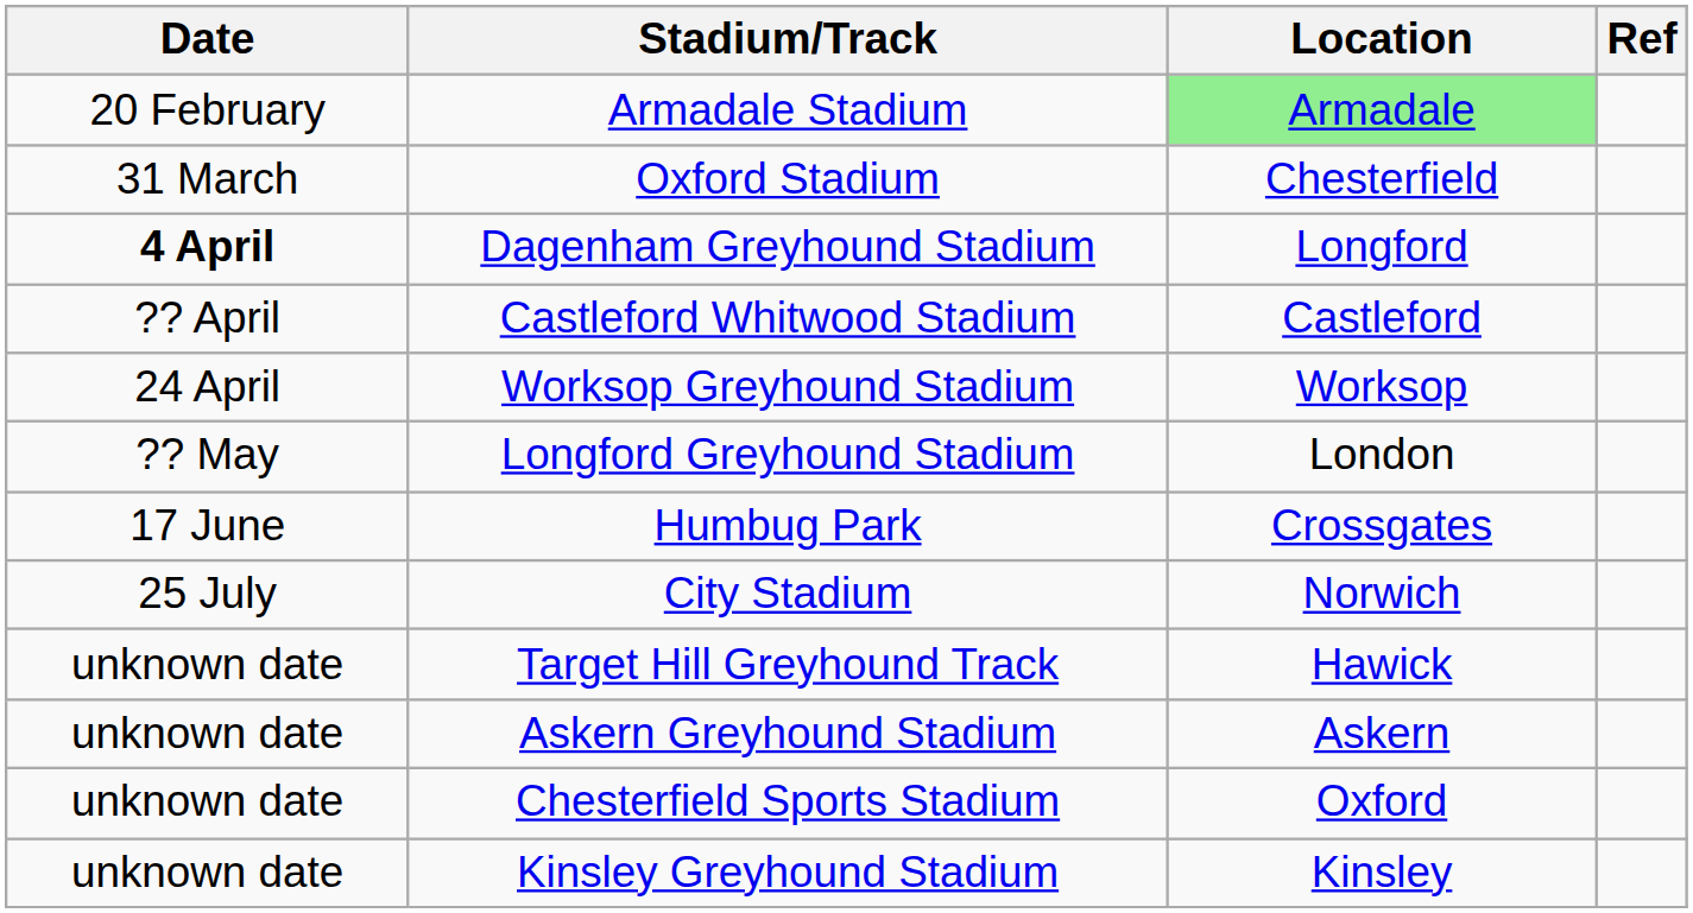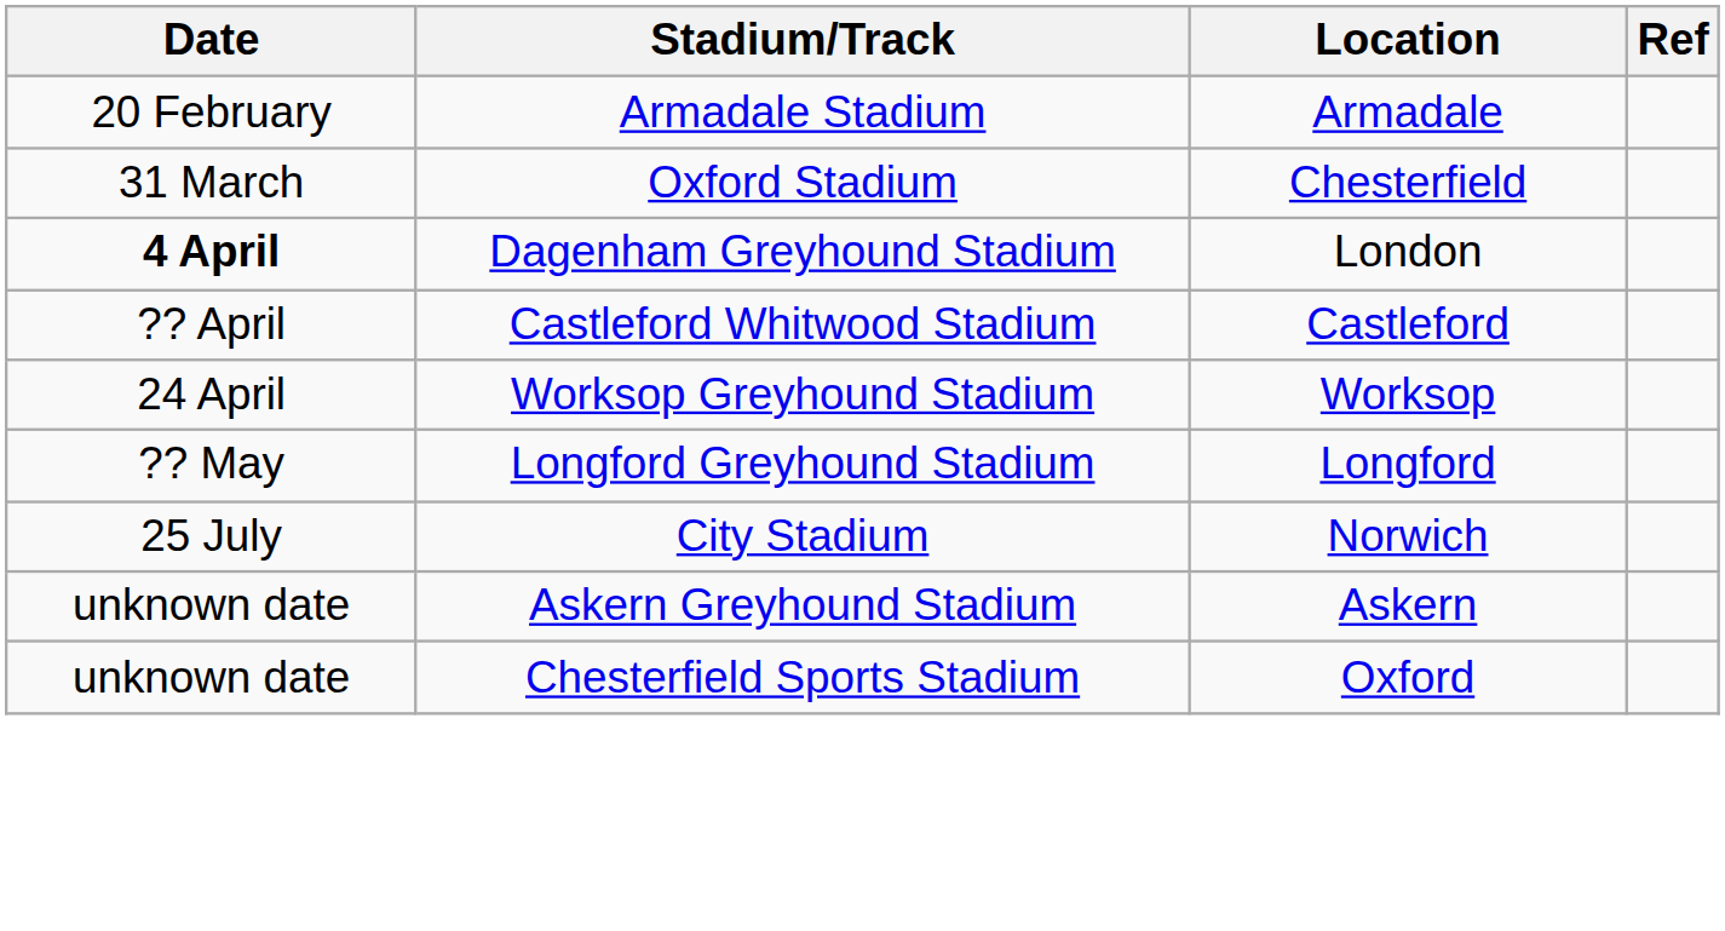Armadale Stadium | Location: lightgreen background -> no background
Dagenham Greyhound Stadium | Location: Longford -> London
Longford Greyhound Stadium | Location: London -> Longford
- row: 17 June | Humbug Park | Crossgates
- row: unknown date | Target Hill Greyhound Track | Hawick
- row: unknown date | Kinsley Greyhound Stadium | Kinsley
